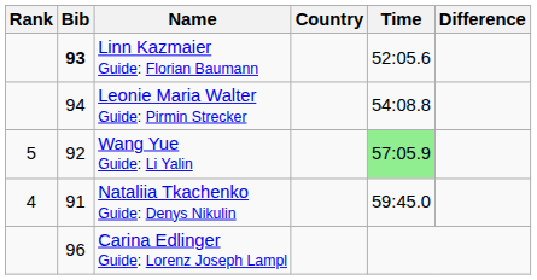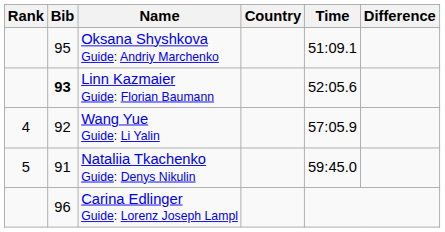+ row: 95 | Oksana Shyshkova Guide: Andriy Marchenko | 51:09.1
- row: 94 | Leonie Maria Walter Guide: Pirmin Strecker | 54:08.8
Wang Yue Guide: Li Yalin | Rank: 5 -> 4
Wang Yue Guide: Li Yalin | Time: lightgreen background -> no background
Nataliia Tkachenko Guide: Denys Nikulin | Rank: 4 -> 5
